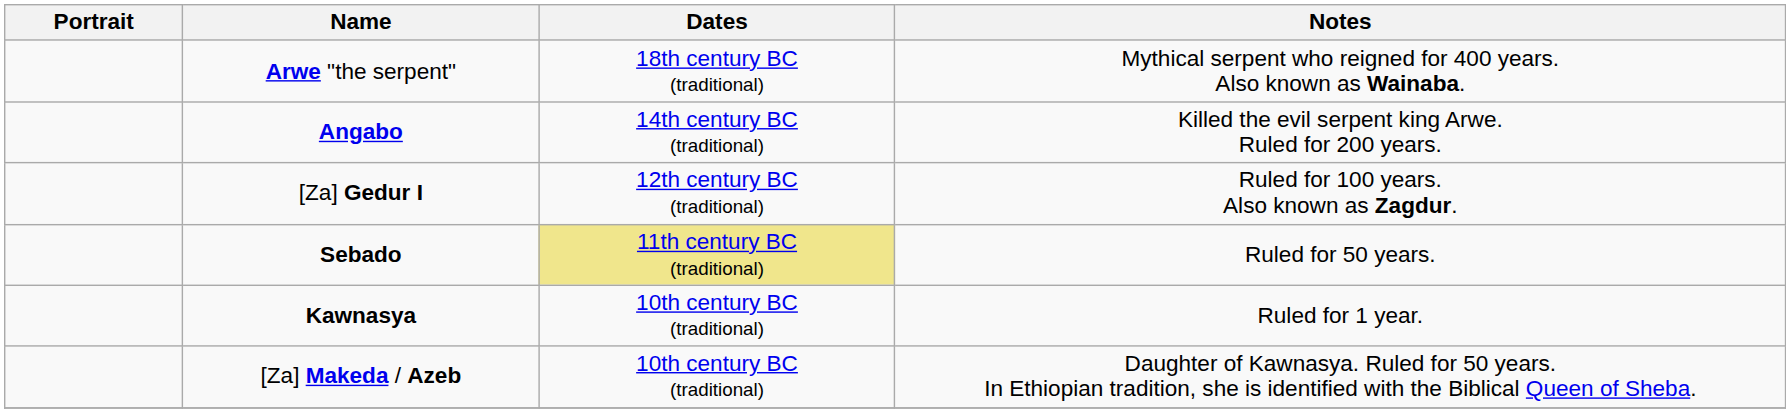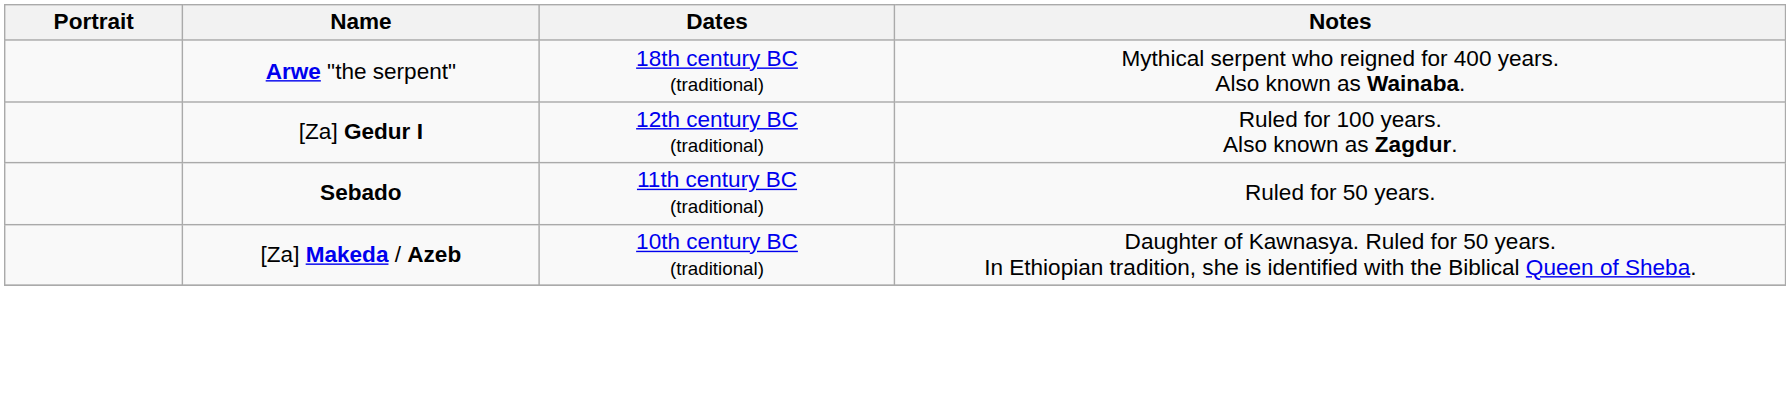- row: Angabo | 14th century BC (traditional) | Killed the evil serpent king Arwe. Ruled for 200 years.
Sebado | Dates: khaki background -> no background
- row: Kawnasya | 10th century BC (traditional) | Ruled for 1 year.
